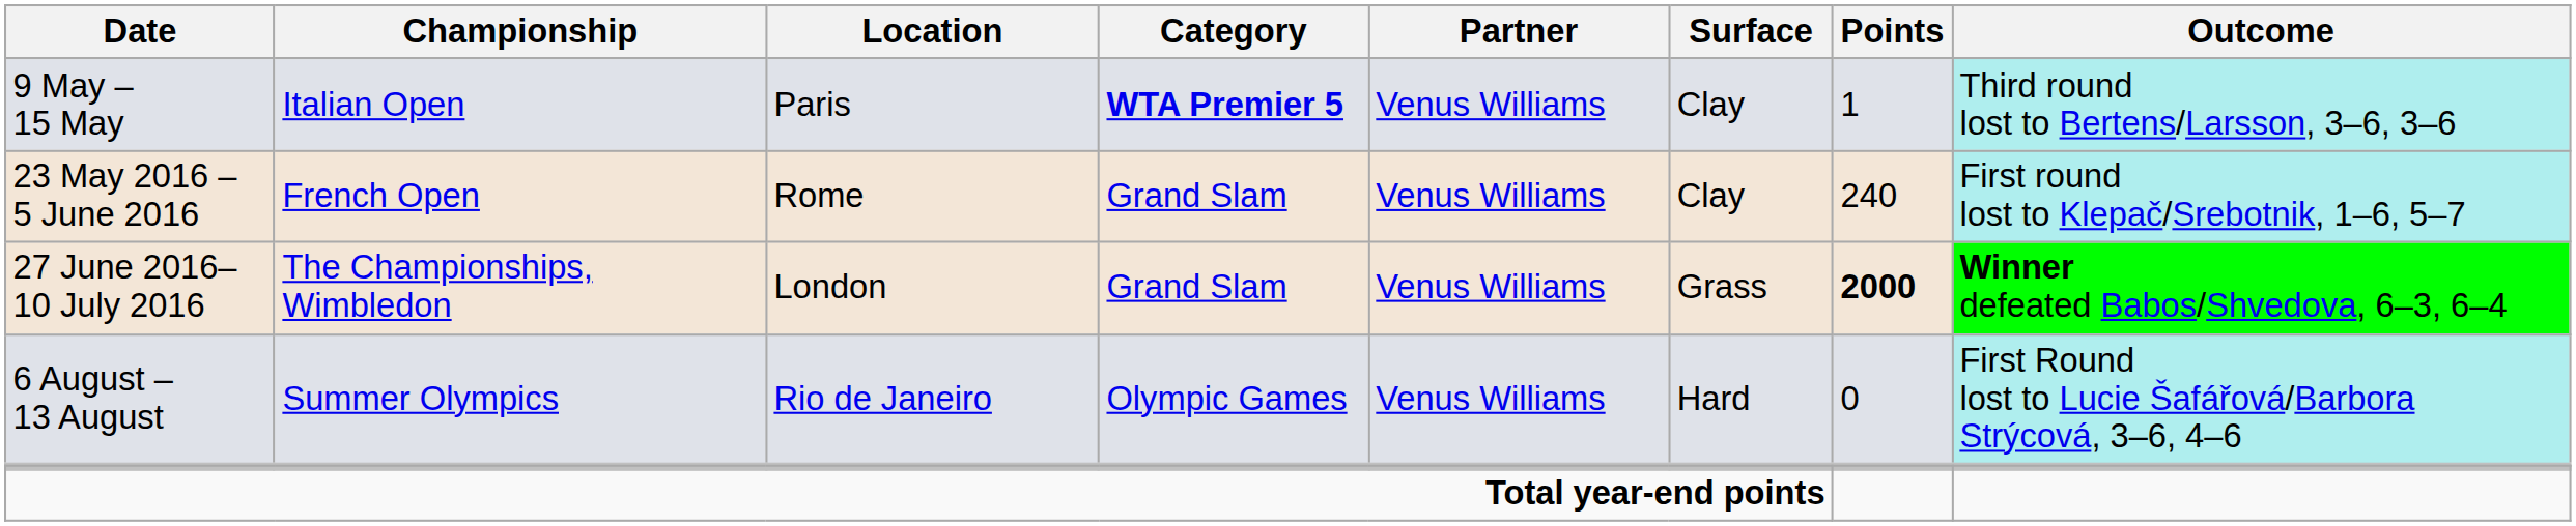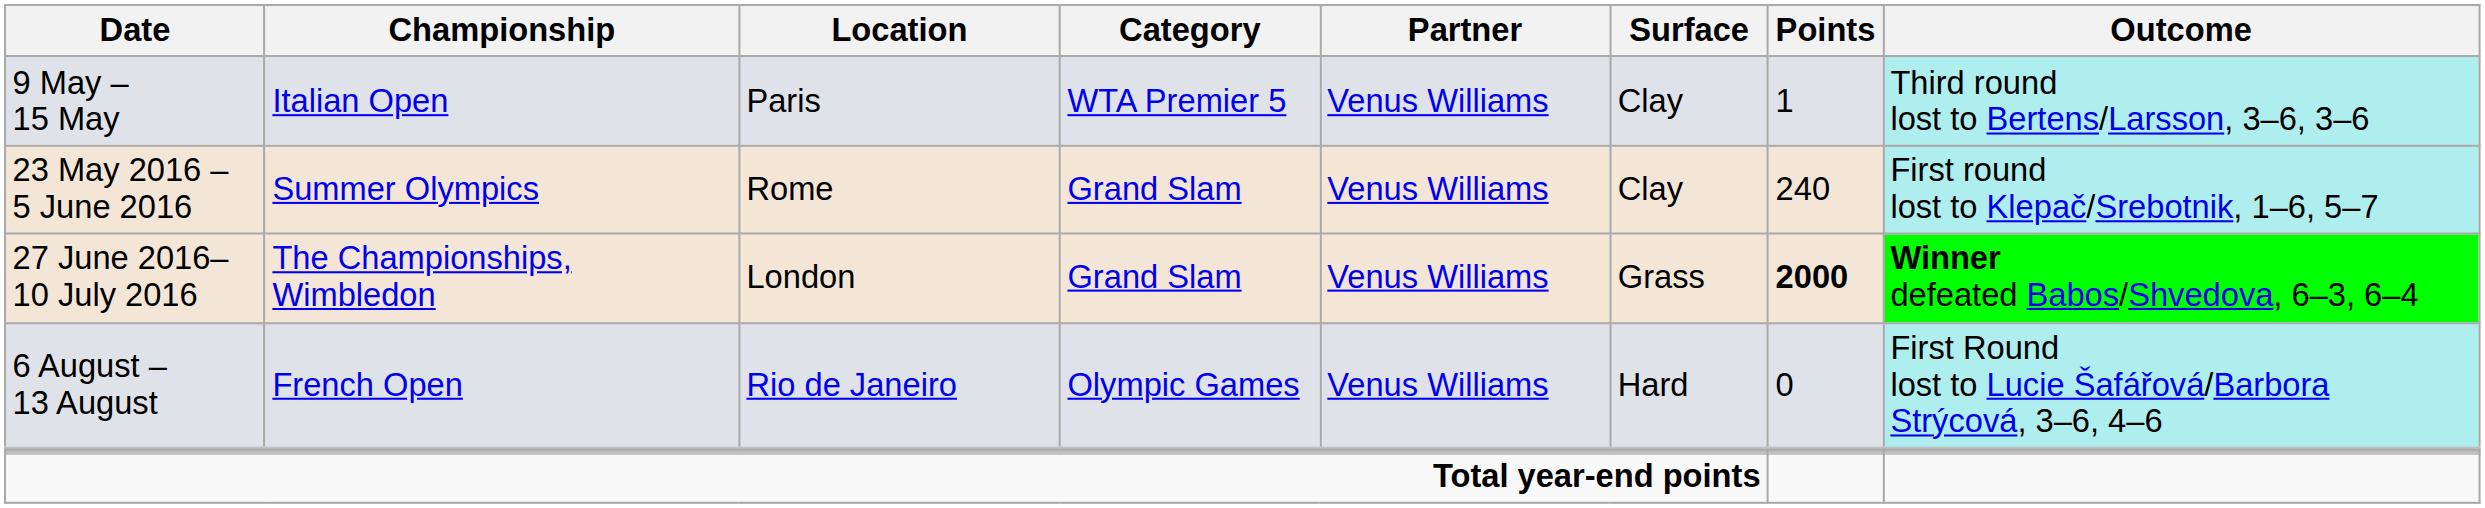9 May – 15 May | Category: bold -> normal
23 May 2016 – 5 June 2016 | Championship: French Open -> Summer Olympics
6 August – 13 August | Championship: Summer Olympics -> French Open
